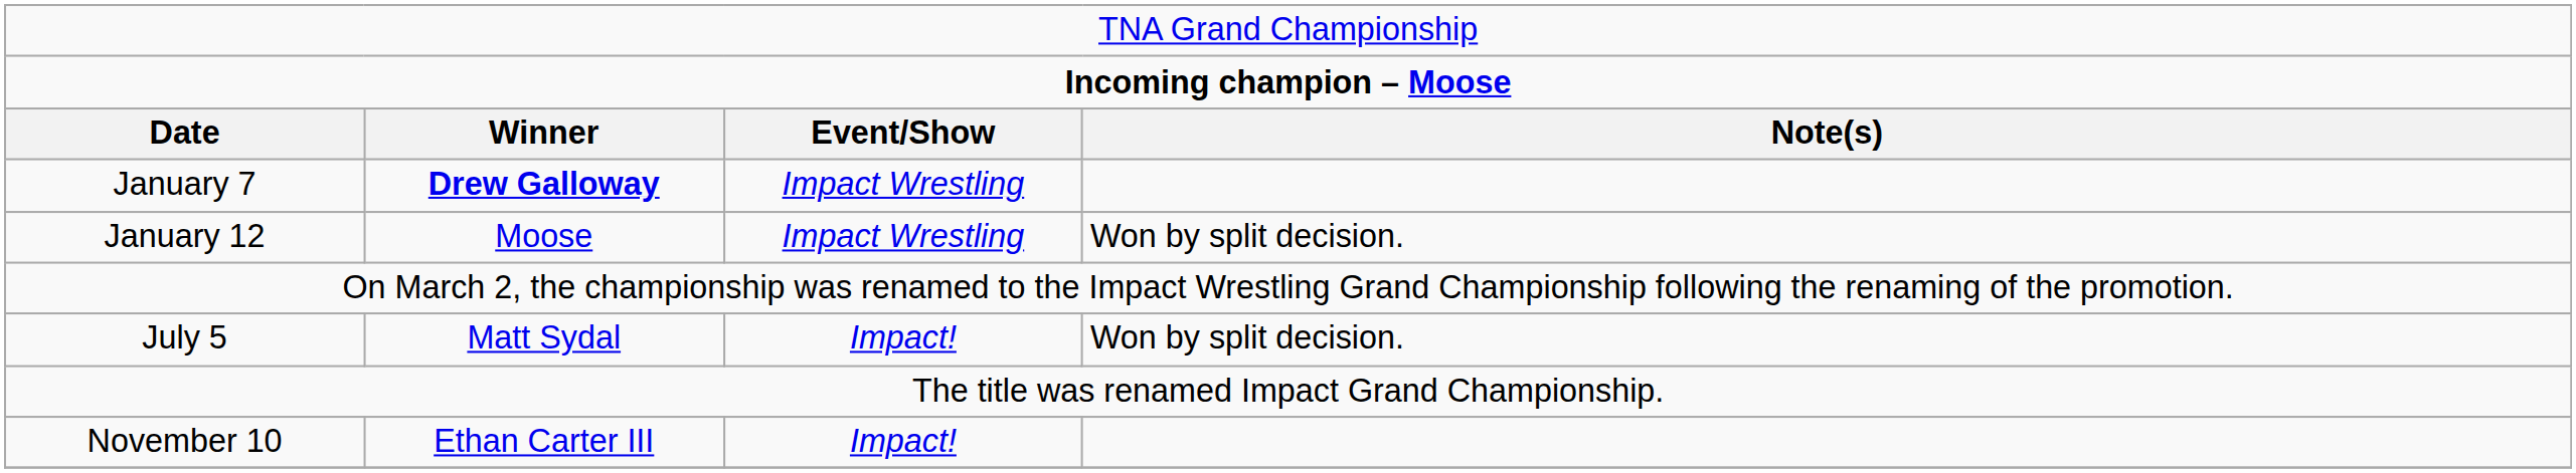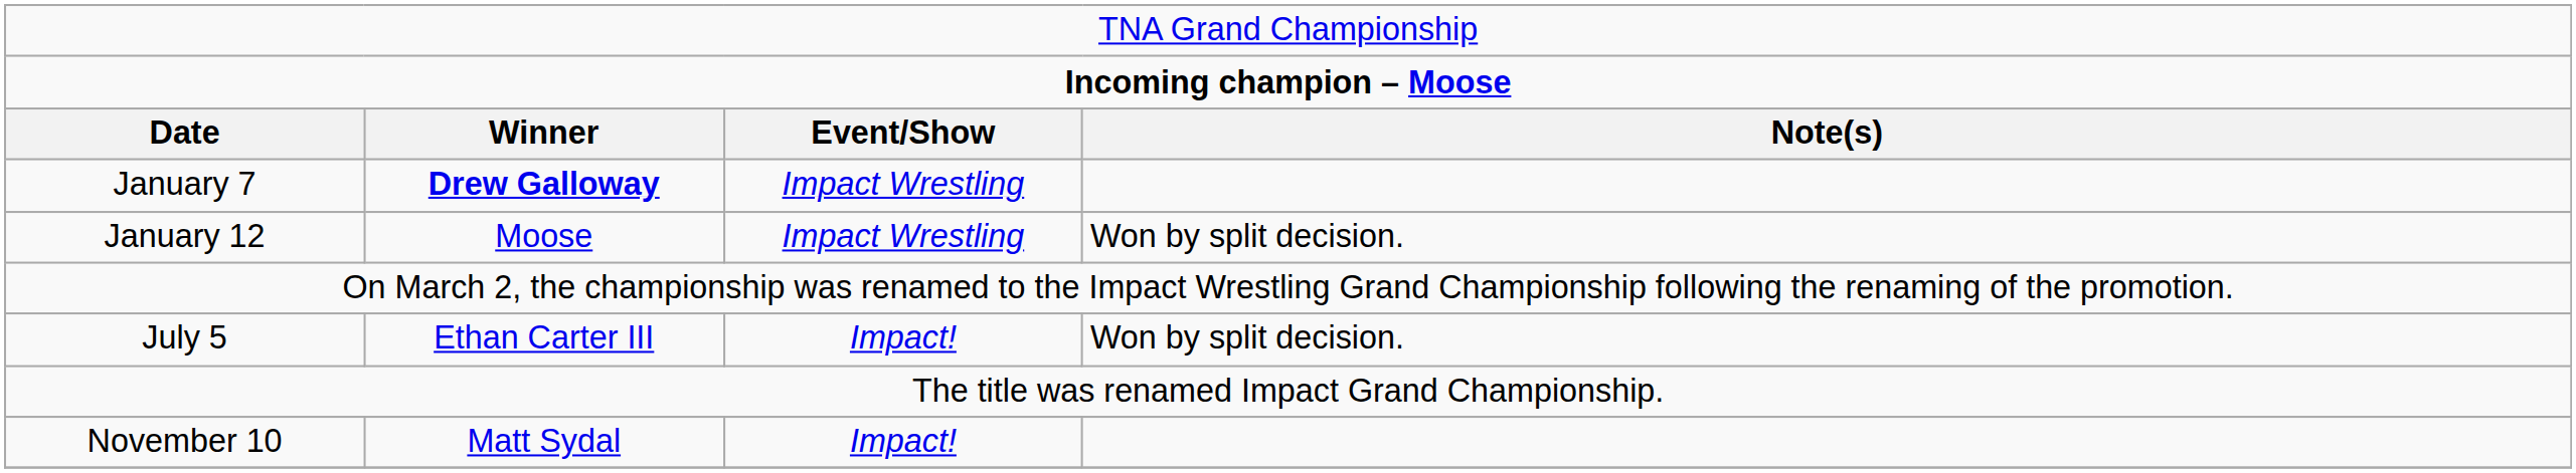July 5 | column 2: Matt Sydal -> Ethan Carter III
November 10 | column 2: Ethan Carter III -> Matt Sydal
